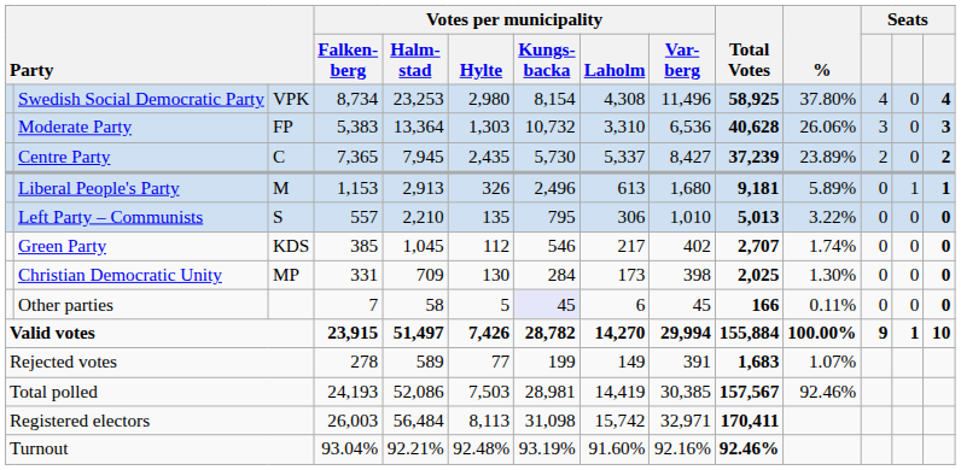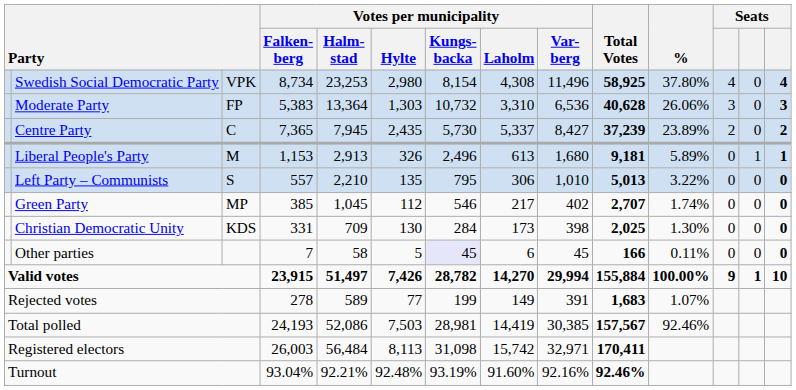Green Party | column 3: KDS -> MP
Christian Democratic Unity | column 3: MP -> KDS
